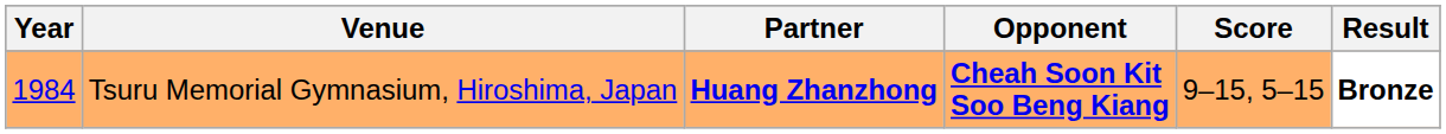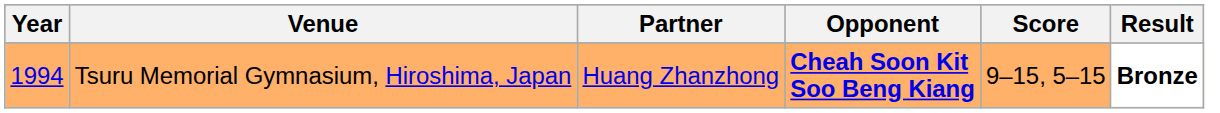Tsuru Memorial Gymnasium, Hiroshima, Japan | Year: 1984 -> 1994
Tsuru Memorial Gymnasium, Hiroshima, Japan | Partner: bold -> normal
